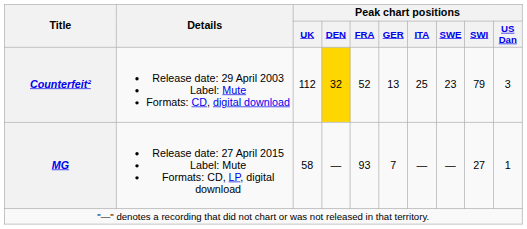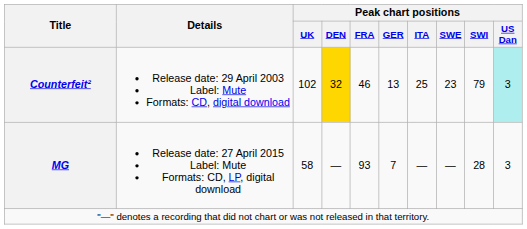Counterfeit² | Peak chart positions / UK: 112 -> 102
Counterfeit² | Peak chart positions / FRA: 52 -> 46
Counterfeit² | Peak chart positions / US Dan: no background -> paleturquoise background
MG | Peak chart positions / SWI: 27 -> 28
MG | Peak chart positions / US Dan: 1 -> 3
